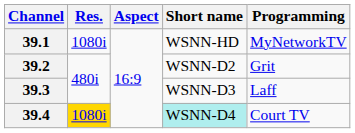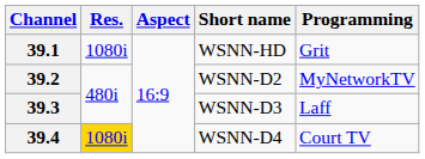39.1 | Programming: MyNetworkTV -> Grit
39.2 | Programming: Grit -> MyNetworkTV
39.4 | Short name: paleturquoise background -> no background
